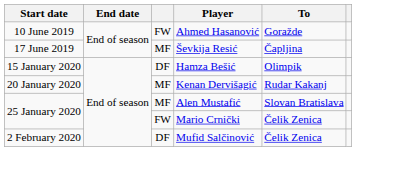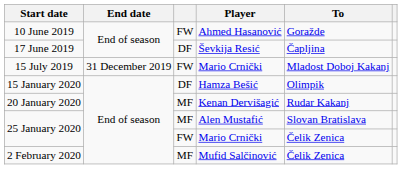17 June 2019 | column 3: MF -> DF
+ row: 15 July 2019 | 31 December 2019 | FW | Mario Crnički | Mladost Doboj Kakanj
2 February 2020 | column 3: DF -> MF
